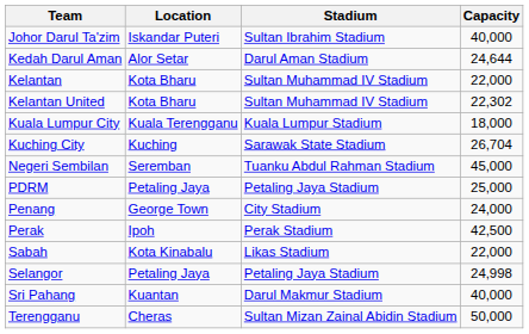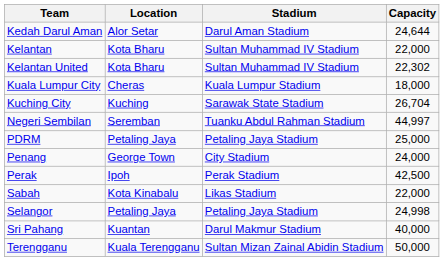- row: Johor Darul Ta'zim | Iskandar Puteri | Sultan Ibrahim Stadium | 40,000
Kuala Lumpur City | Location: Kuala Terengganu -> Cheras
Negeri Sembilan | Capacity: 45,000 -> 44,997
Terengganu | Location: Cheras -> Kuala Terengganu
